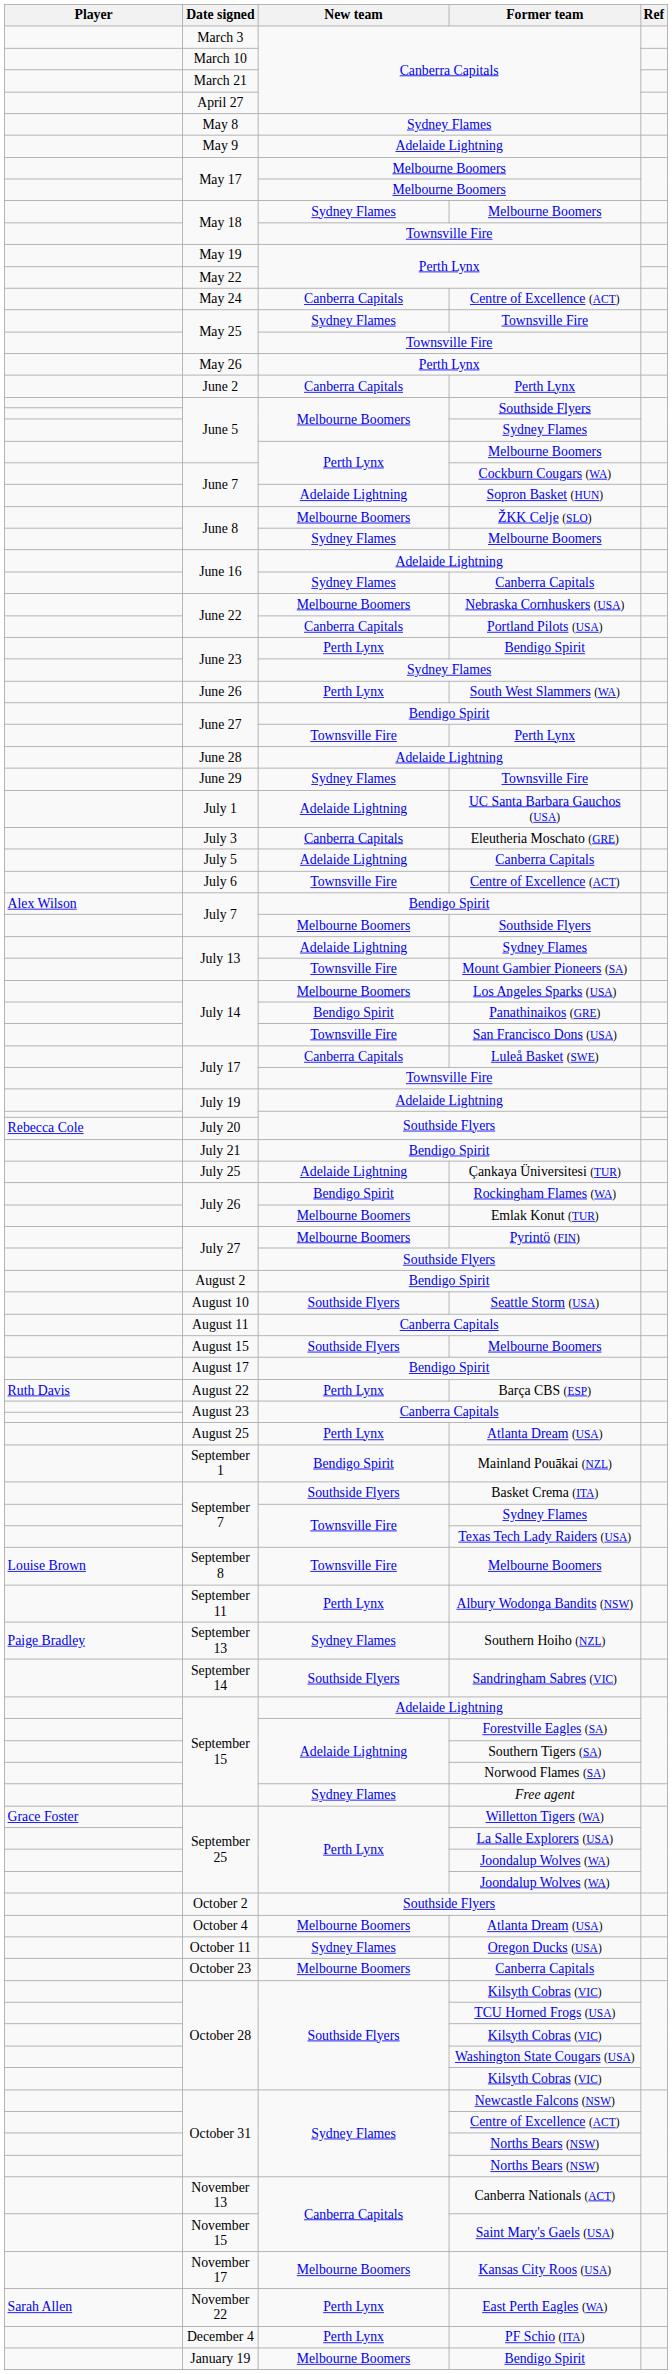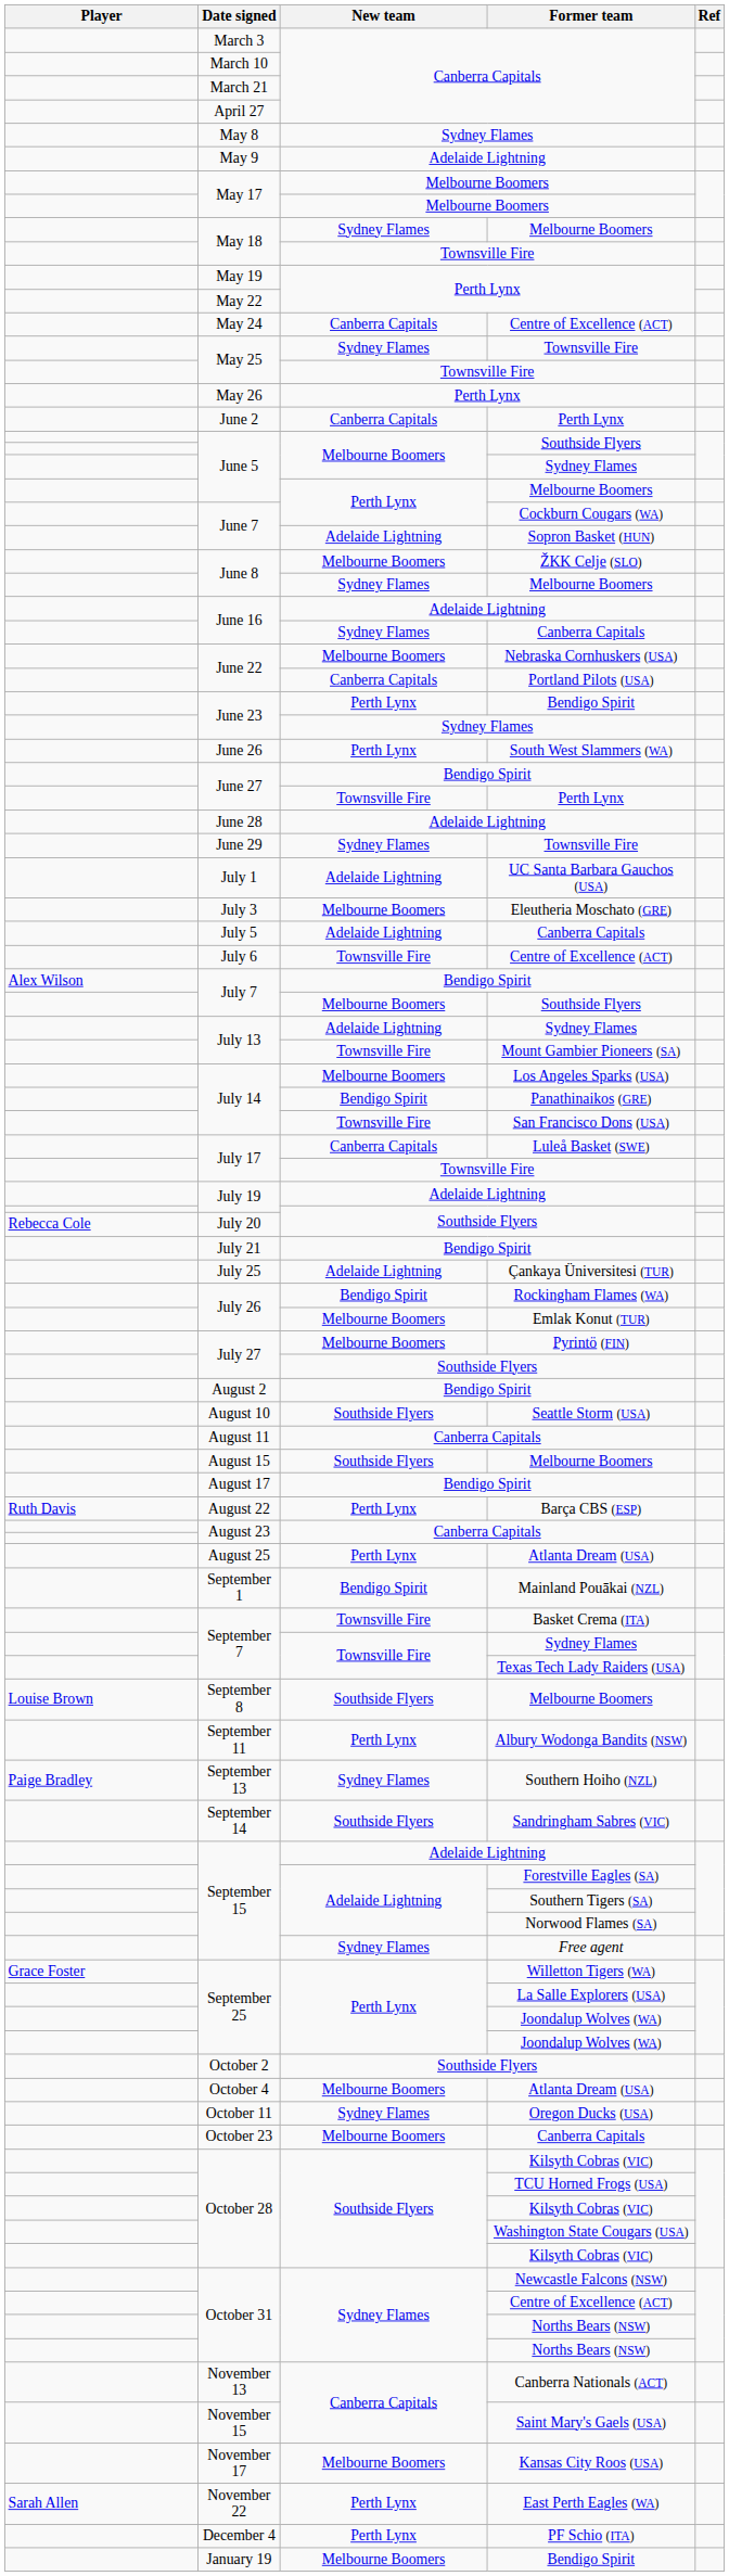July 3 | New team: Canberra Capitals -> Melbourne Boomers
September 7 / Basket Crema (ITA) | New team: Southside Flyers -> Townsville Fire
September 8 | New team: Townsville Fire -> Southside Flyers
